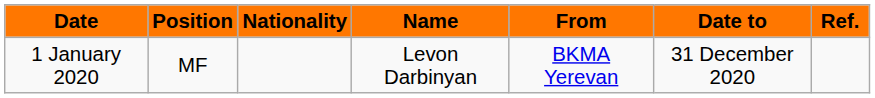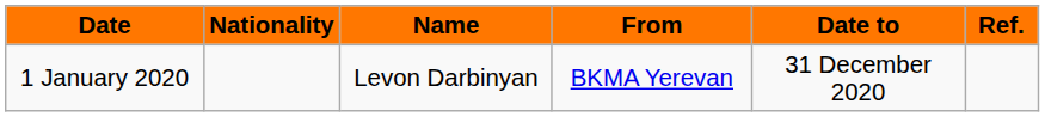- column: Position | MF
